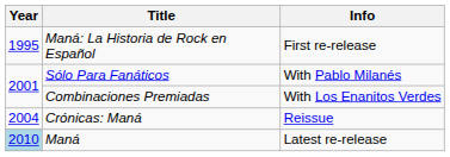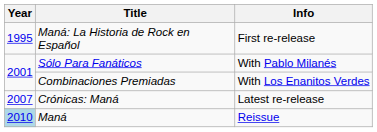Crónicas: Maná | Year: 2004 -> 2007
Crónicas: Maná | Info: Reissue -> Latest re-release
Maná | Info: Latest re-release -> Reissue
